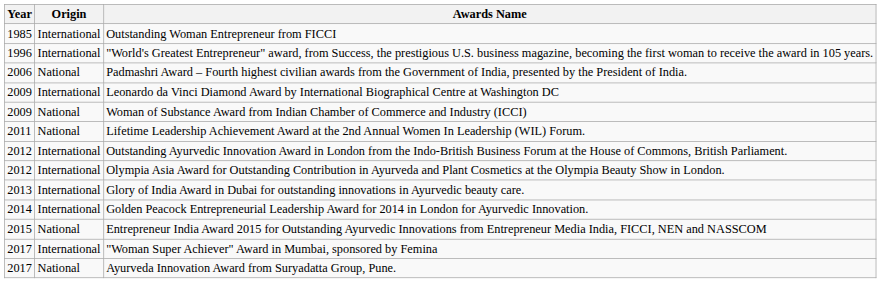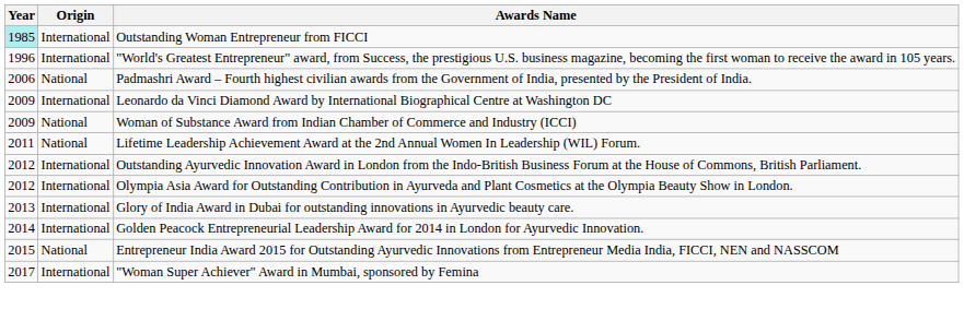Outstanding Woman Entrepreneur from FICCI | Year: no background -> paleturquoise background
- row: 2017 | National | Ayurveda Innovation Award from Suryadatta Group, Pune.
